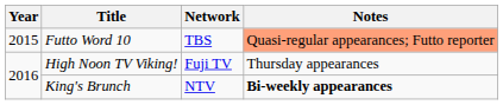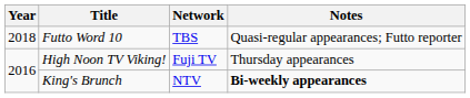Futto Word 10 | Year: 2015 -> 2018
Futto Word 10 | Notes: lightsalmon background -> no background
